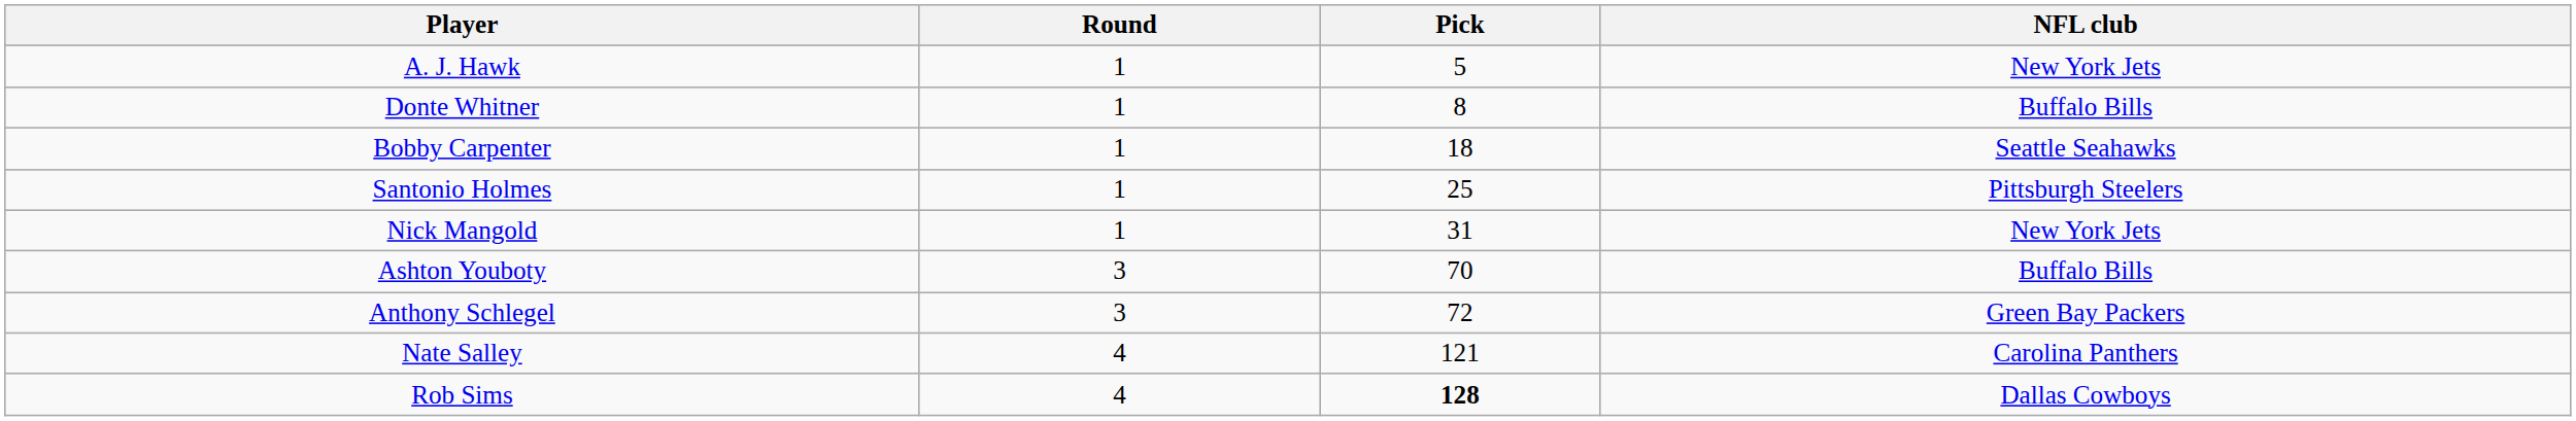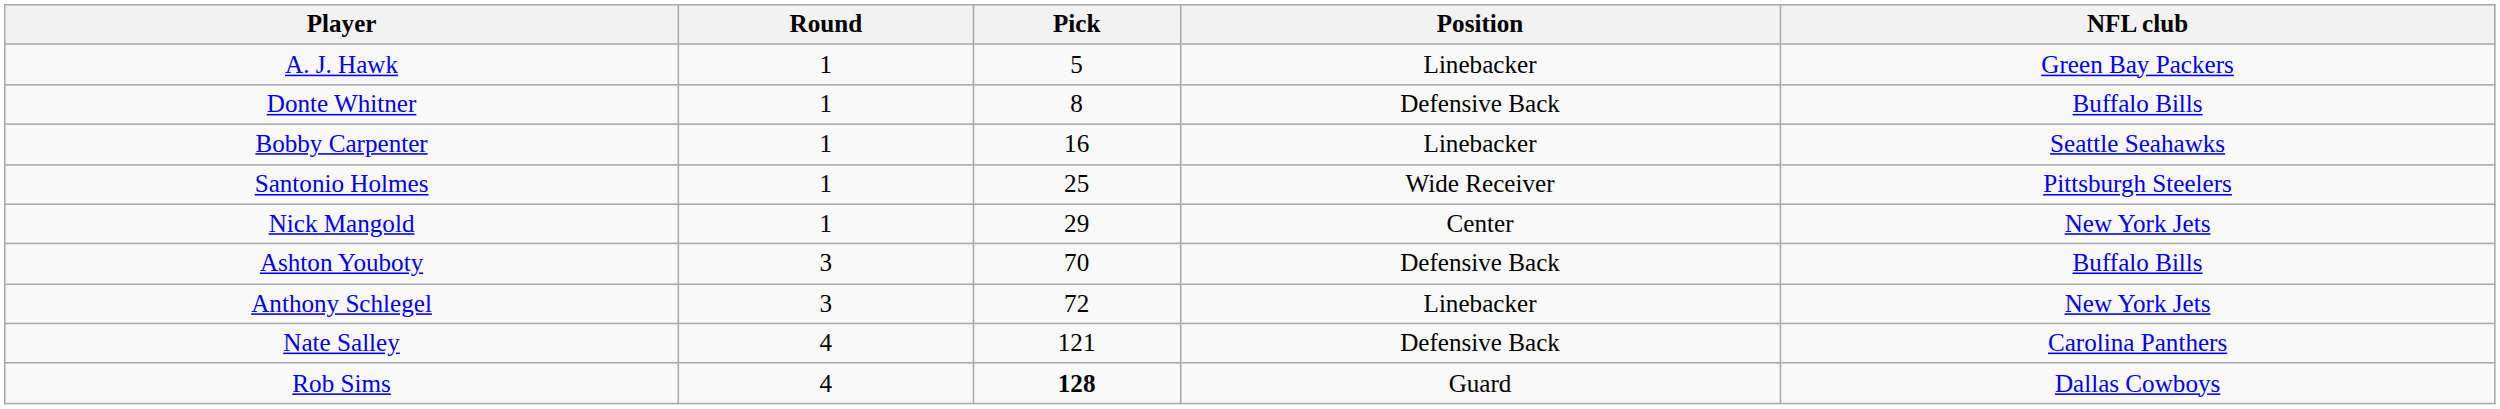+ column: Position | Linebacker | Defensive Back | Linebacker | Wide Receiver | Center | Defensive Back | Linebacker | Defensive Back | Guard
A. J. Hawk | NFL club: New York Jets -> Green Bay Packers
Bobby Carpenter | Pick: 18 -> 16
Nick Mangold | Pick: 31 -> 29
Anthony Schlegel | NFL club: Green Bay Packers -> New York Jets
